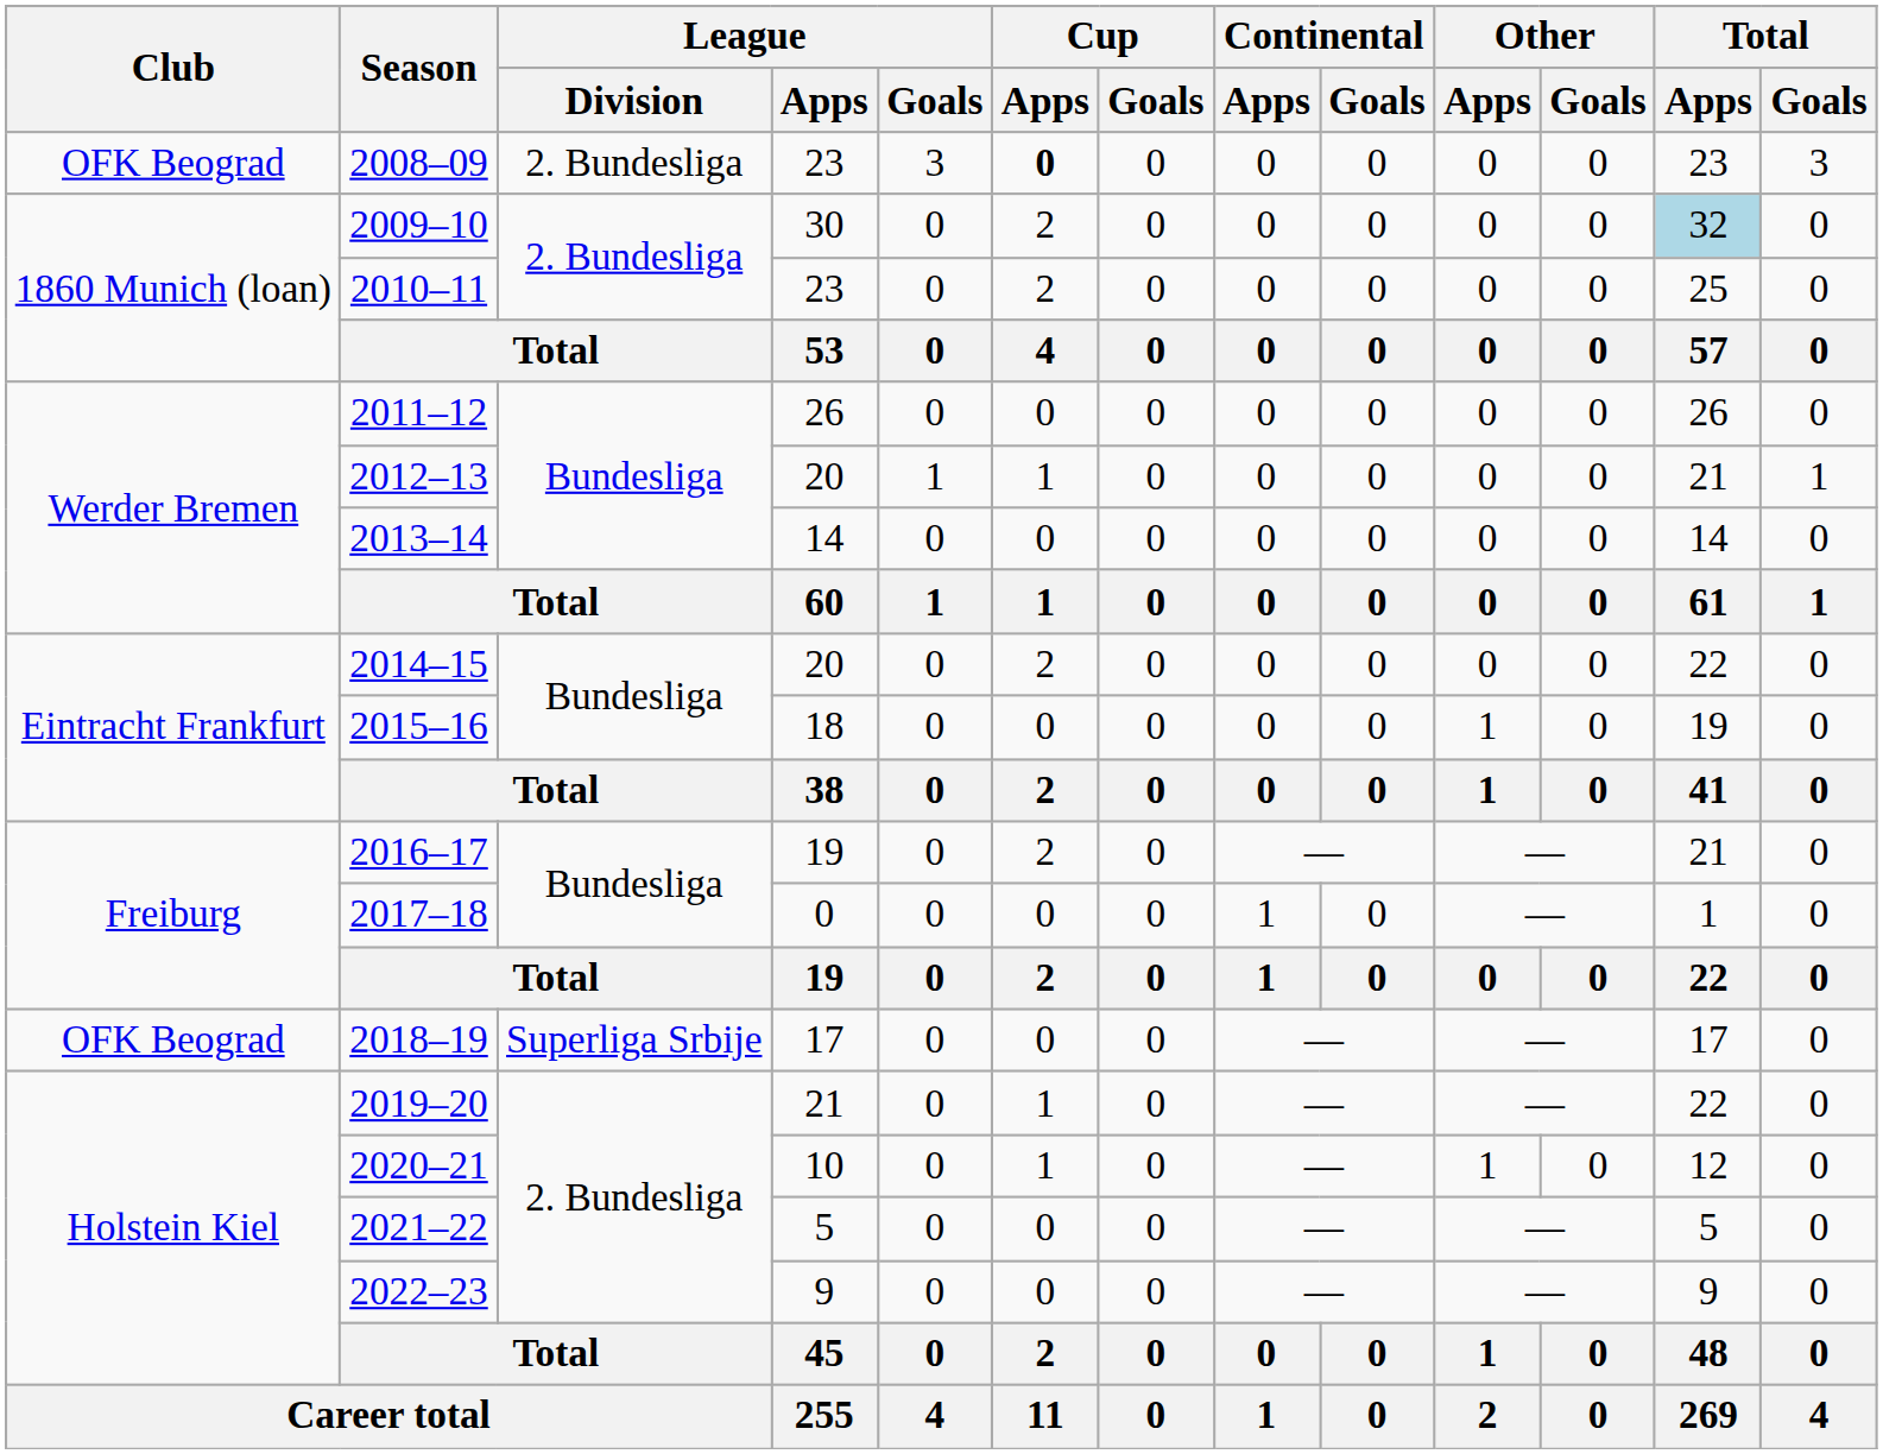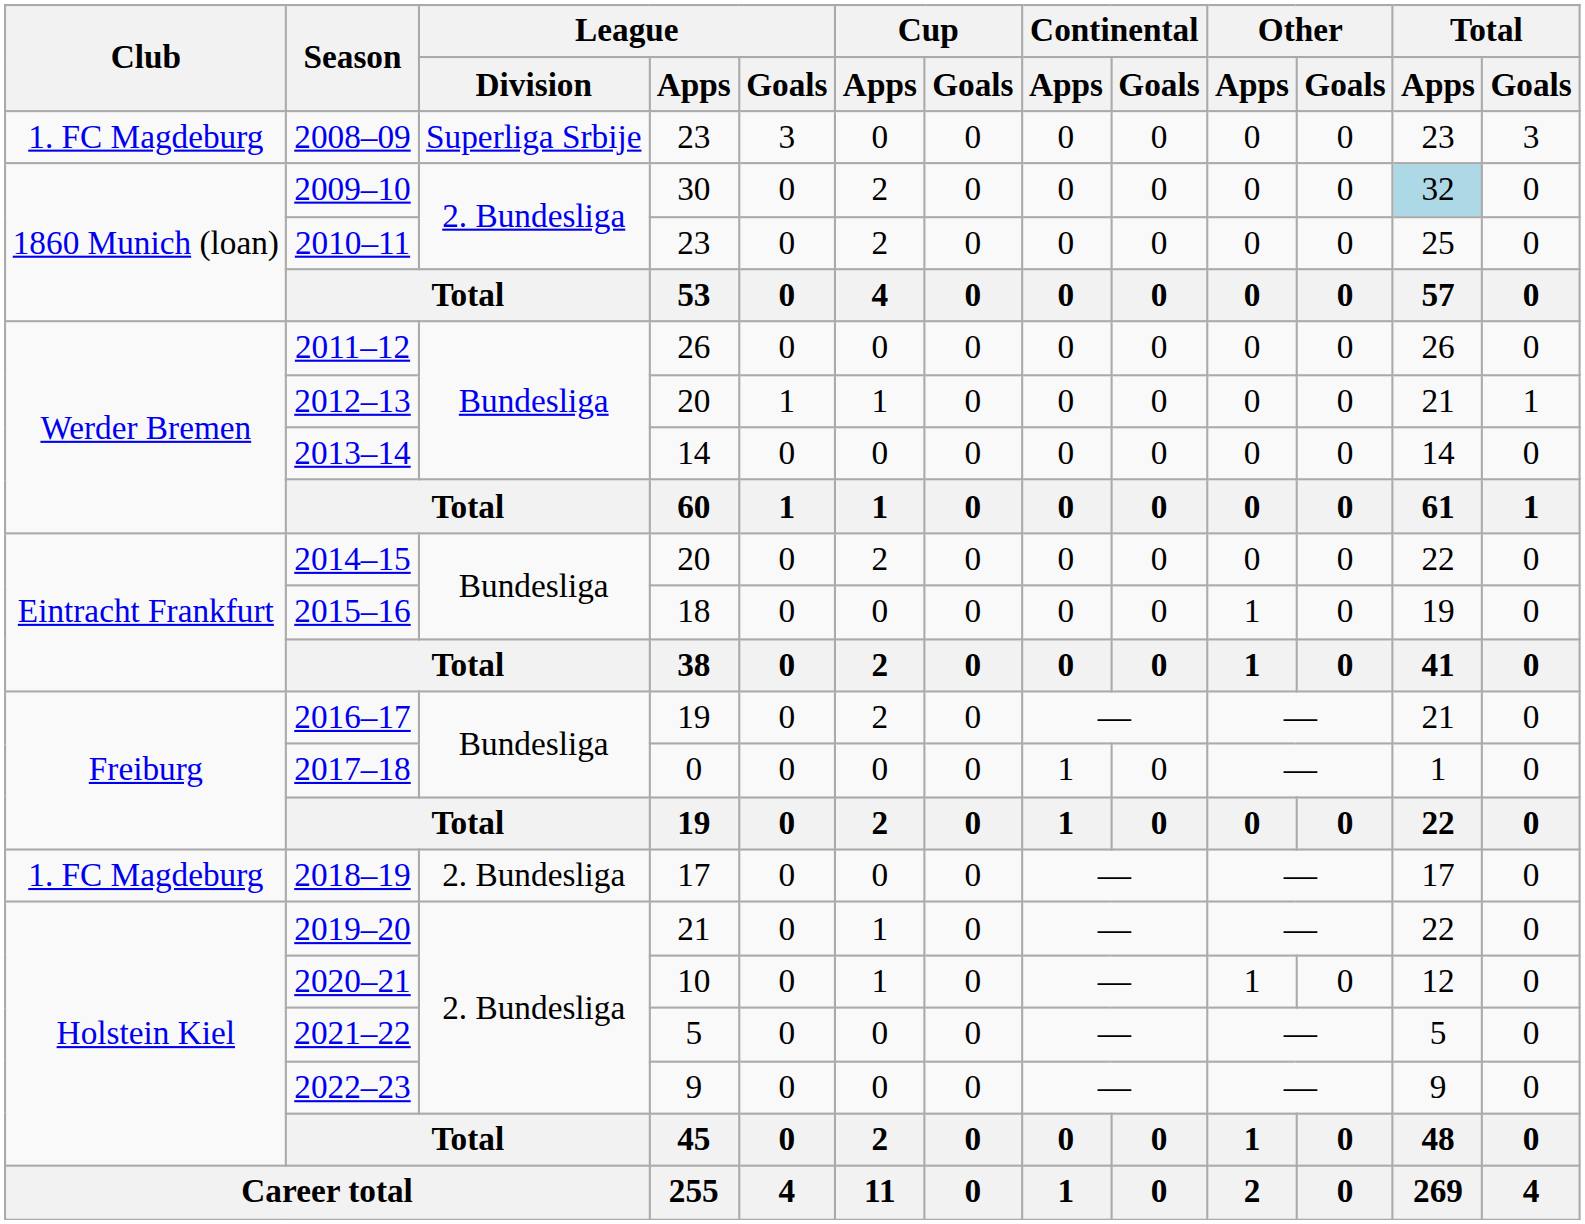2008–09 | Club: OFK Beograd -> 1. FC Magdeburg
2008–09 | League / Division: 2. Bundesliga -> Superliga Srbije
2008–09 | Cup / Apps: bold -> normal
2018–19 | Club: OFK Beograd -> 1. FC Magdeburg
2018–19 | League / Division: Superliga Srbije -> 2. Bundesliga
